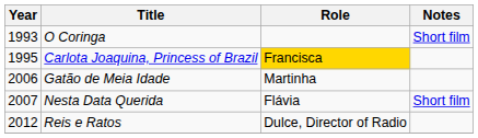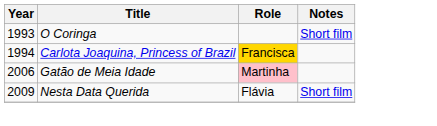Carlota Joaquina, Princess of Brazil | Year: 1995 -> 1994
Gatão de Meia Idade | Role: no background -> pink background
Nesta Data Querida | Year: 2007 -> 2009
- row: 2012 | Reis e Ratos | Dulce, Director of Radio
